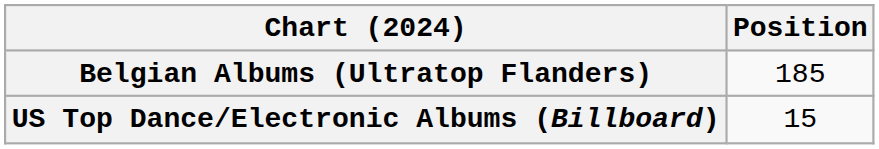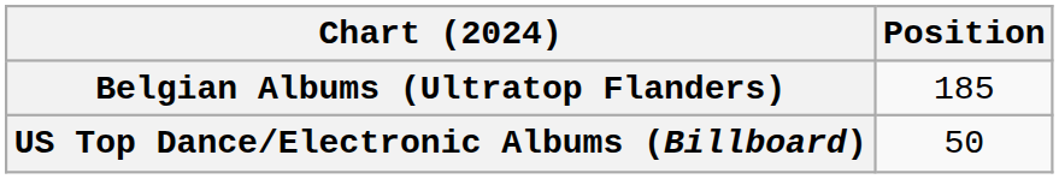US Top Dance/Electronic Albums (Billboard) | Position: 15 -> 50
